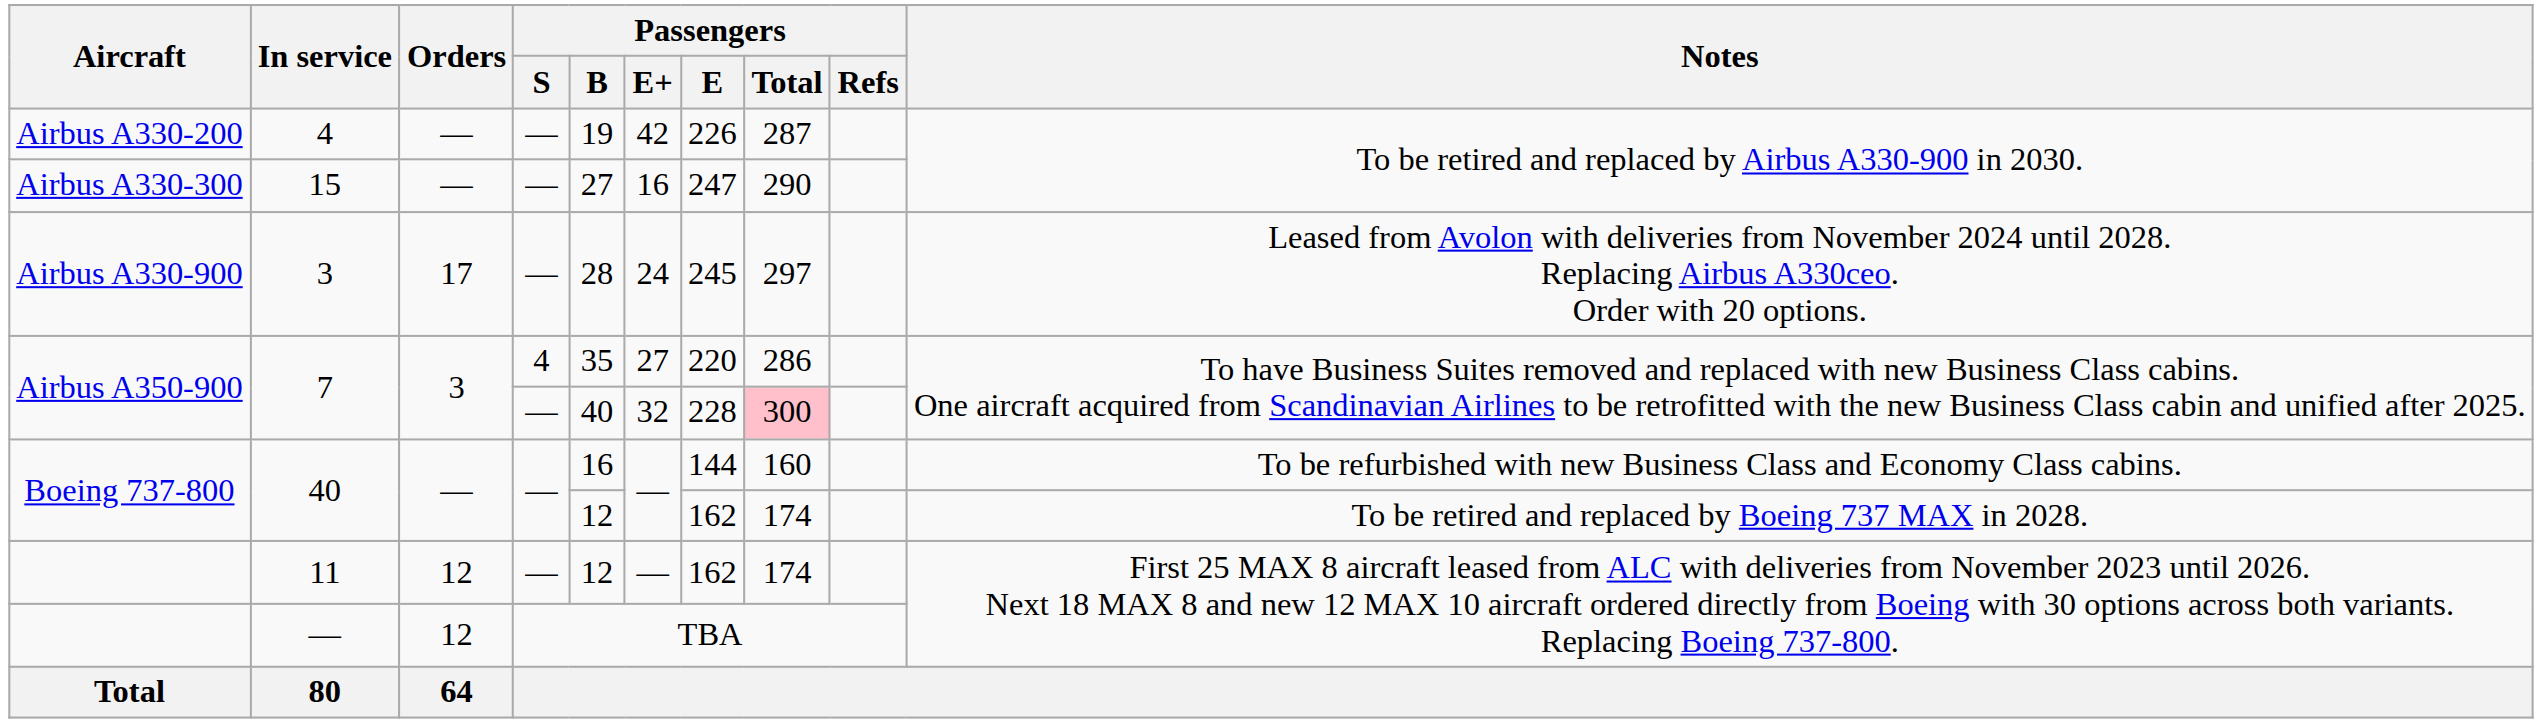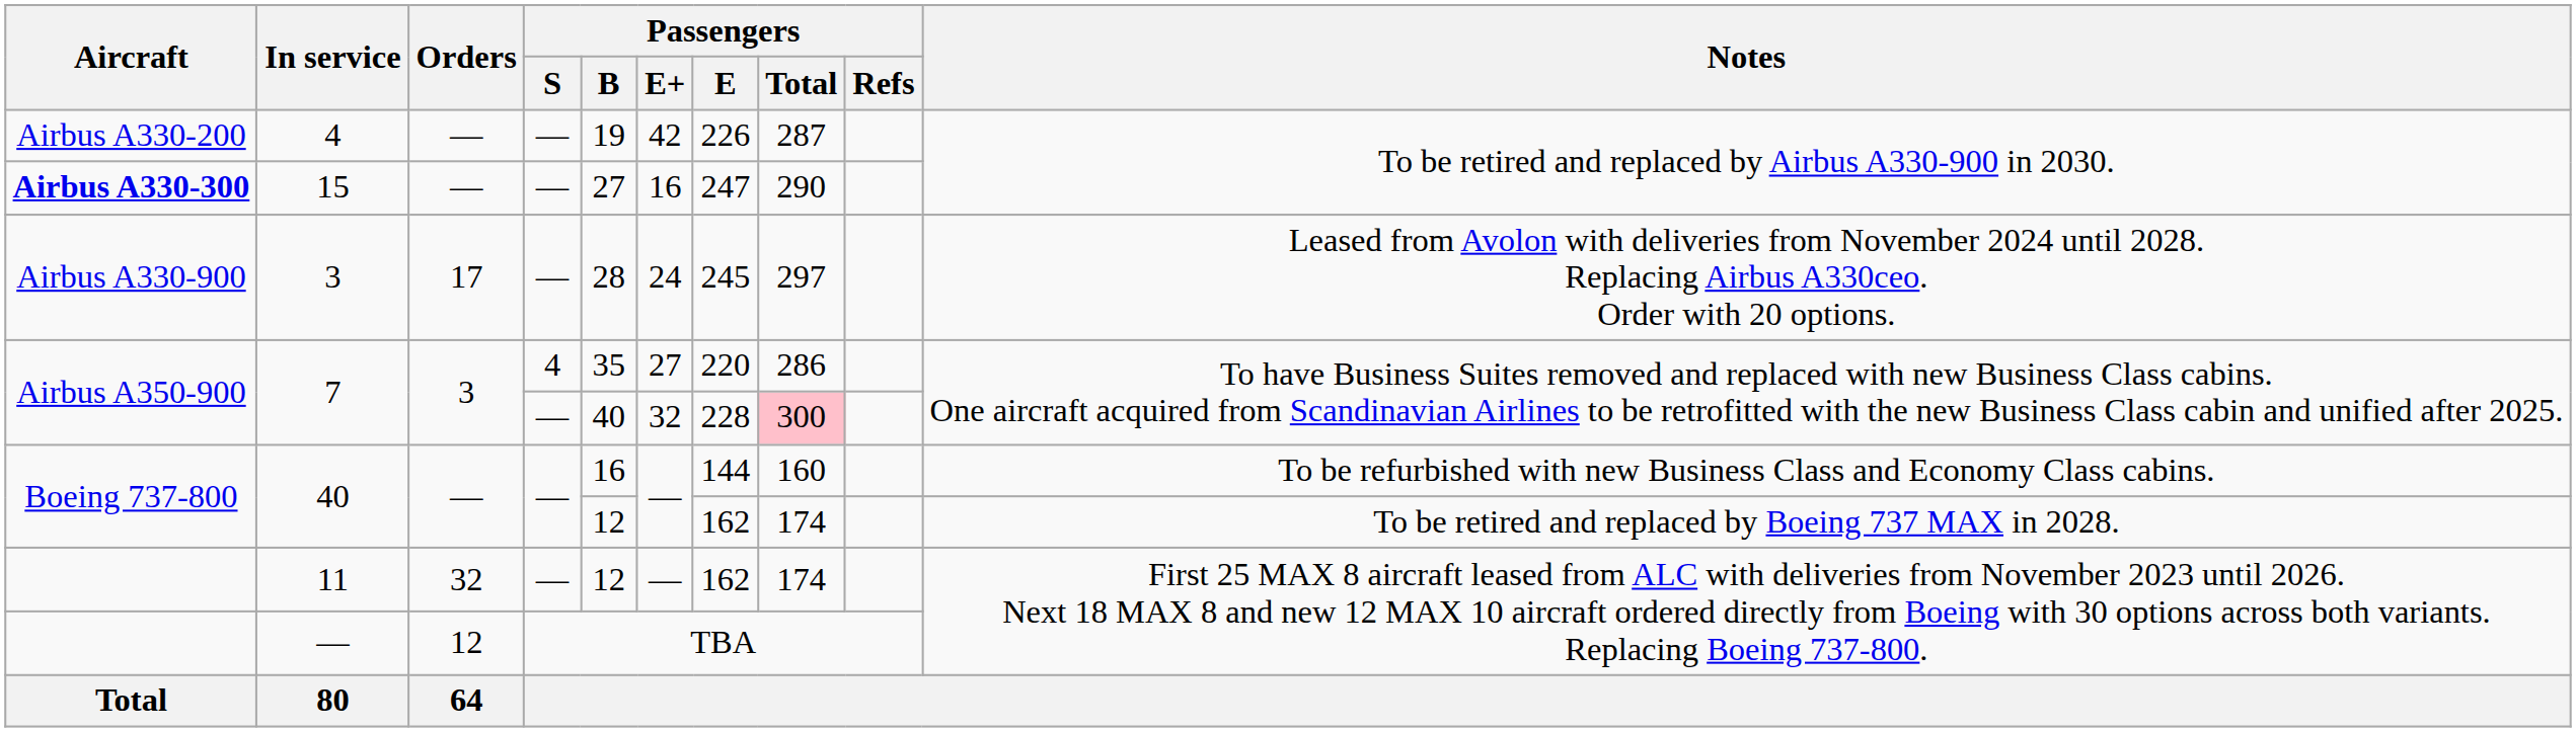15 | Aircraft: normal -> bold
11 | Orders: 12 -> 32
